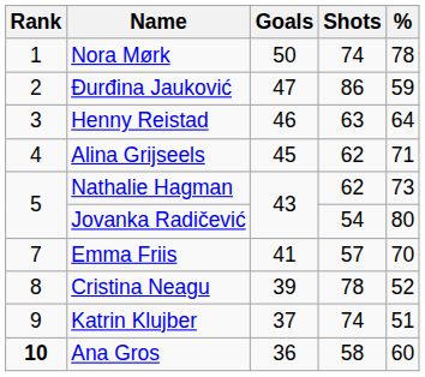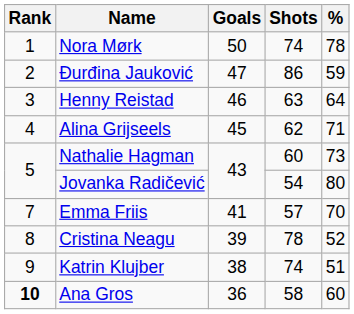Nathalie Hagman | Shots: 62 -> 60
Katrin Klujber | Goals: 37 -> 38
